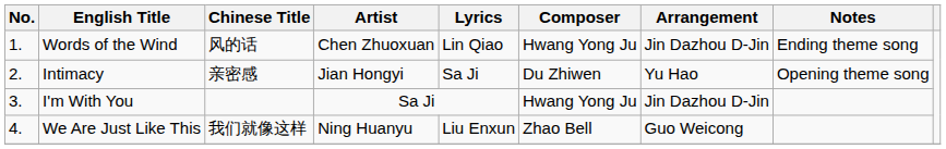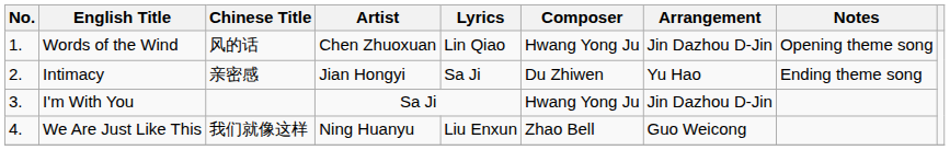Words of the Wind | Notes: Ending theme song -> Opening theme song
Intimacy | Notes: Opening theme song -> Ending theme song
